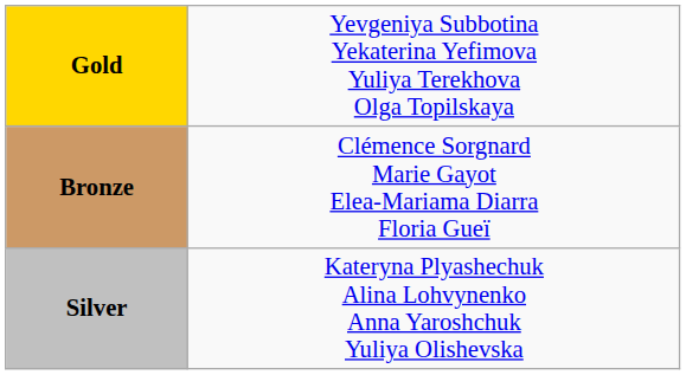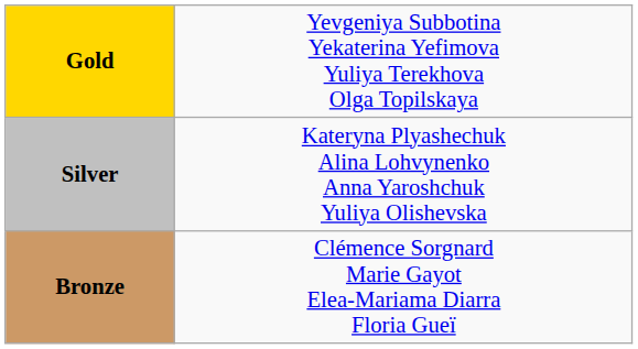rows swapped: Silver <-> Bronze
